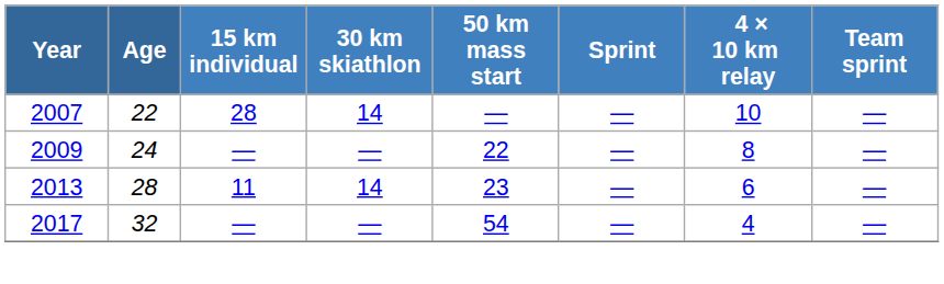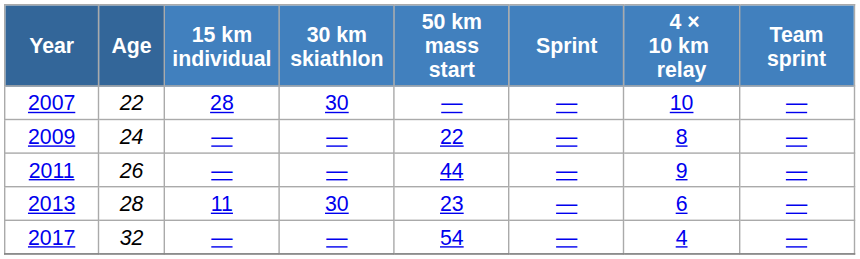2007 | 30 km skiathlon: 14 -> 30
+ row: 2011 | 26 | — | — | 44 | — | 9 | —
2013 | 30 km skiathlon: 14 -> 30
